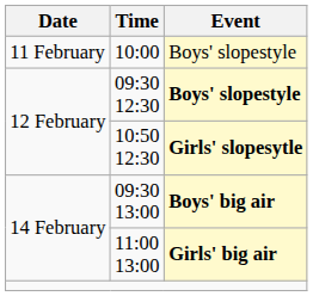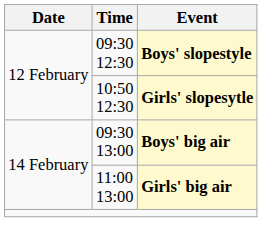- row: 11 February | 10:00 | Boys' slopestyle
